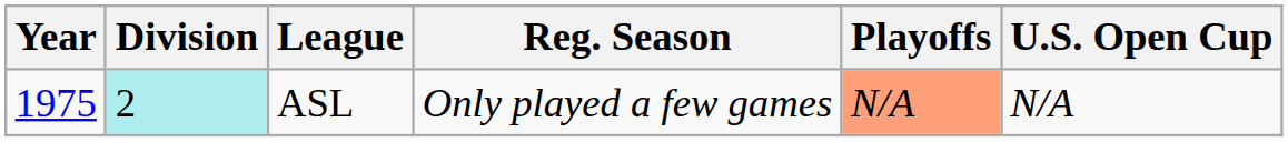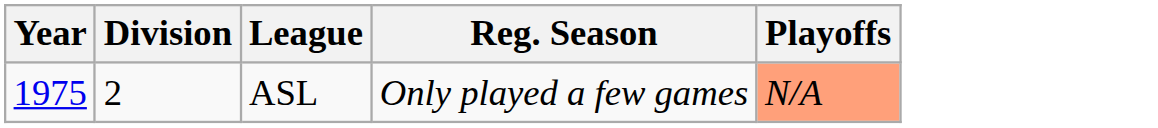- column: U.S. Open Cup | N/A
ASL | Division: paleturquoise background -> no background
